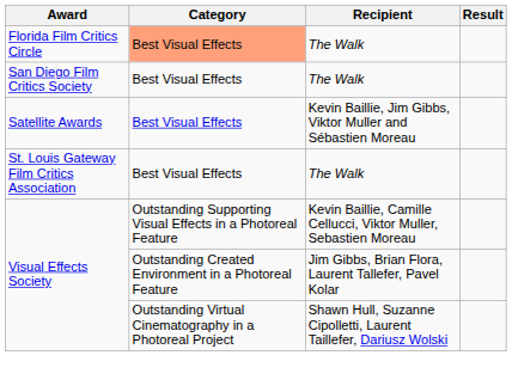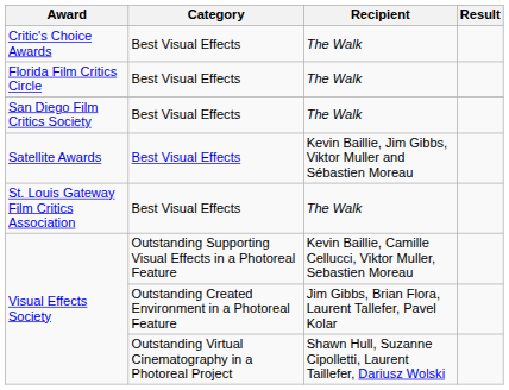+ row: Critic's Choice Awards | Best Visual Effects | The Walk
Florida Film Critics Circle | Category: lightsalmon background -> no background
